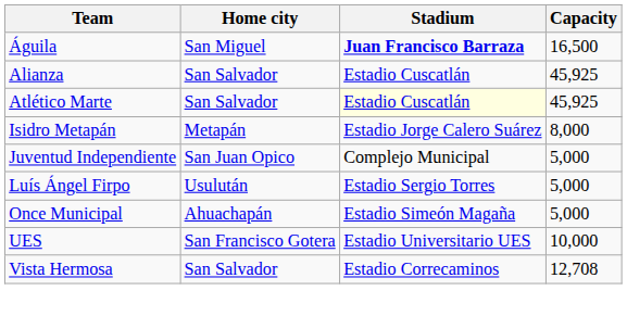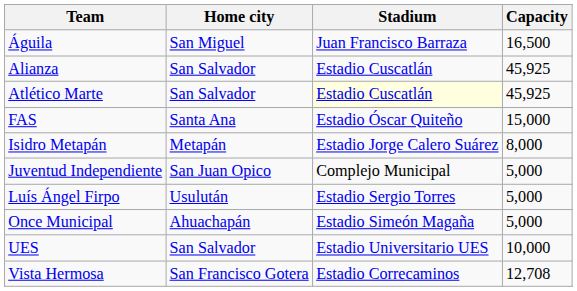Águila | Stadium: bold -> normal
+ row: FAS | Santa Ana | Estadio Óscar Quiteño | 15,000
UES | Home city: San Francisco Gotera -> San Salvador
Vista Hermosa | Home city: San Salvador -> San Francisco Gotera
